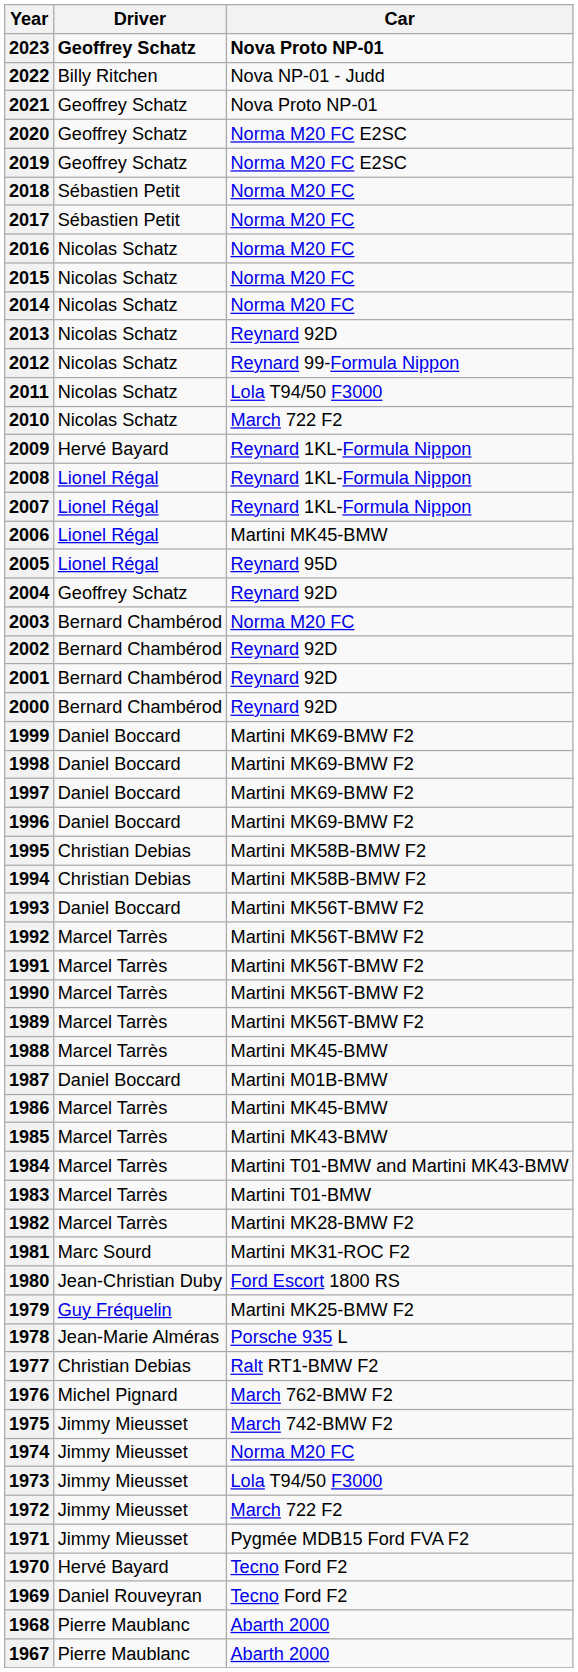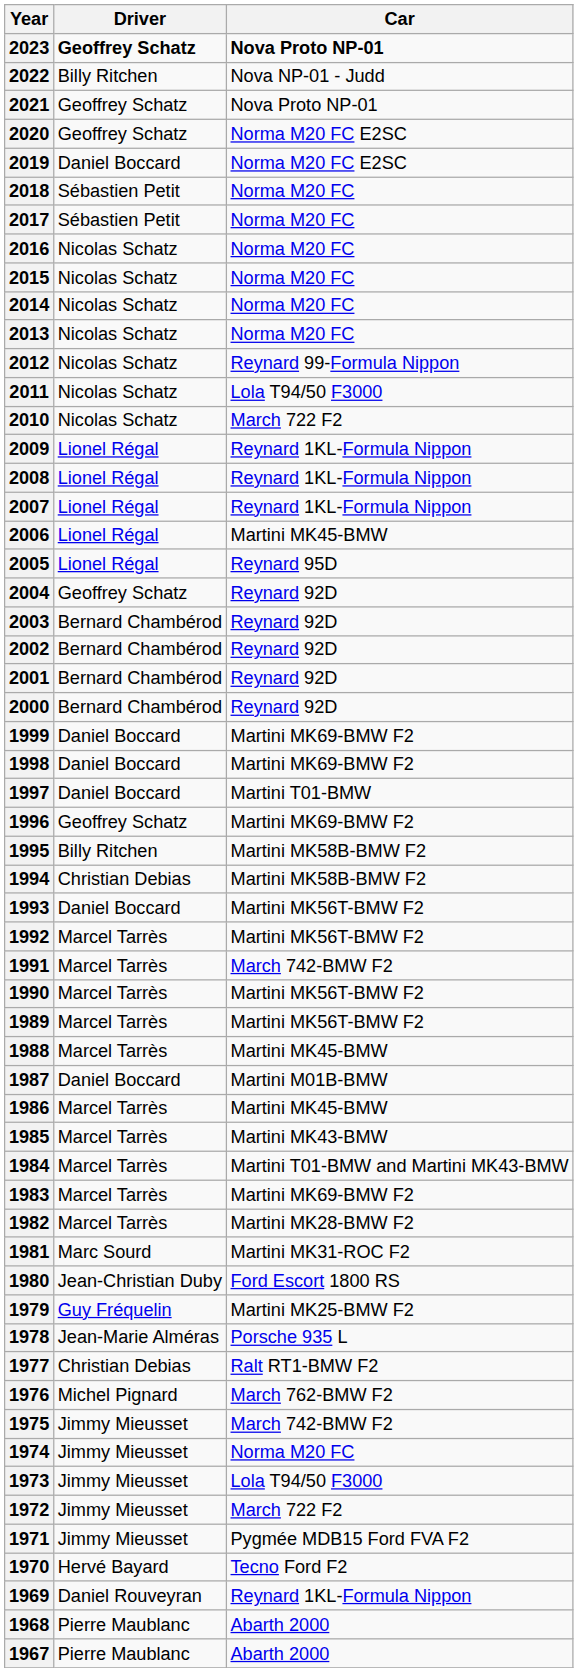2019 | Driver: Geoffrey Schatz -> Daniel Boccard
2013 | Car: Reynard 92D -> Norma M20 FC
2009 | Driver: Hervé Bayard -> Lionel Régal
2003 | Car: Norma M20 FC -> Reynard 92D
1997 | Car: Martini MK69-BMW F2 -> Martini T01-BMW
1996 | Driver: Daniel Boccard -> Geoffrey Schatz
1995 | Driver: Christian Debias -> Billy Ritchen
1991 | Car: Martini MK56T-BMW F2 -> March 742-BMW F2
1983 | Car: Martini T01-BMW -> Martini MK69-BMW F2
1969 | Car: Tecno Ford F2 -> Reynard 1KL-Formula Nippon
